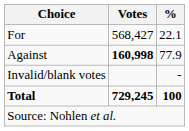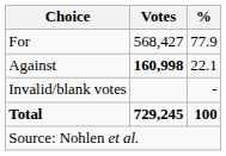For | %: 22.1 -> 77.9
Against | %: 77.9 -> 22.1
